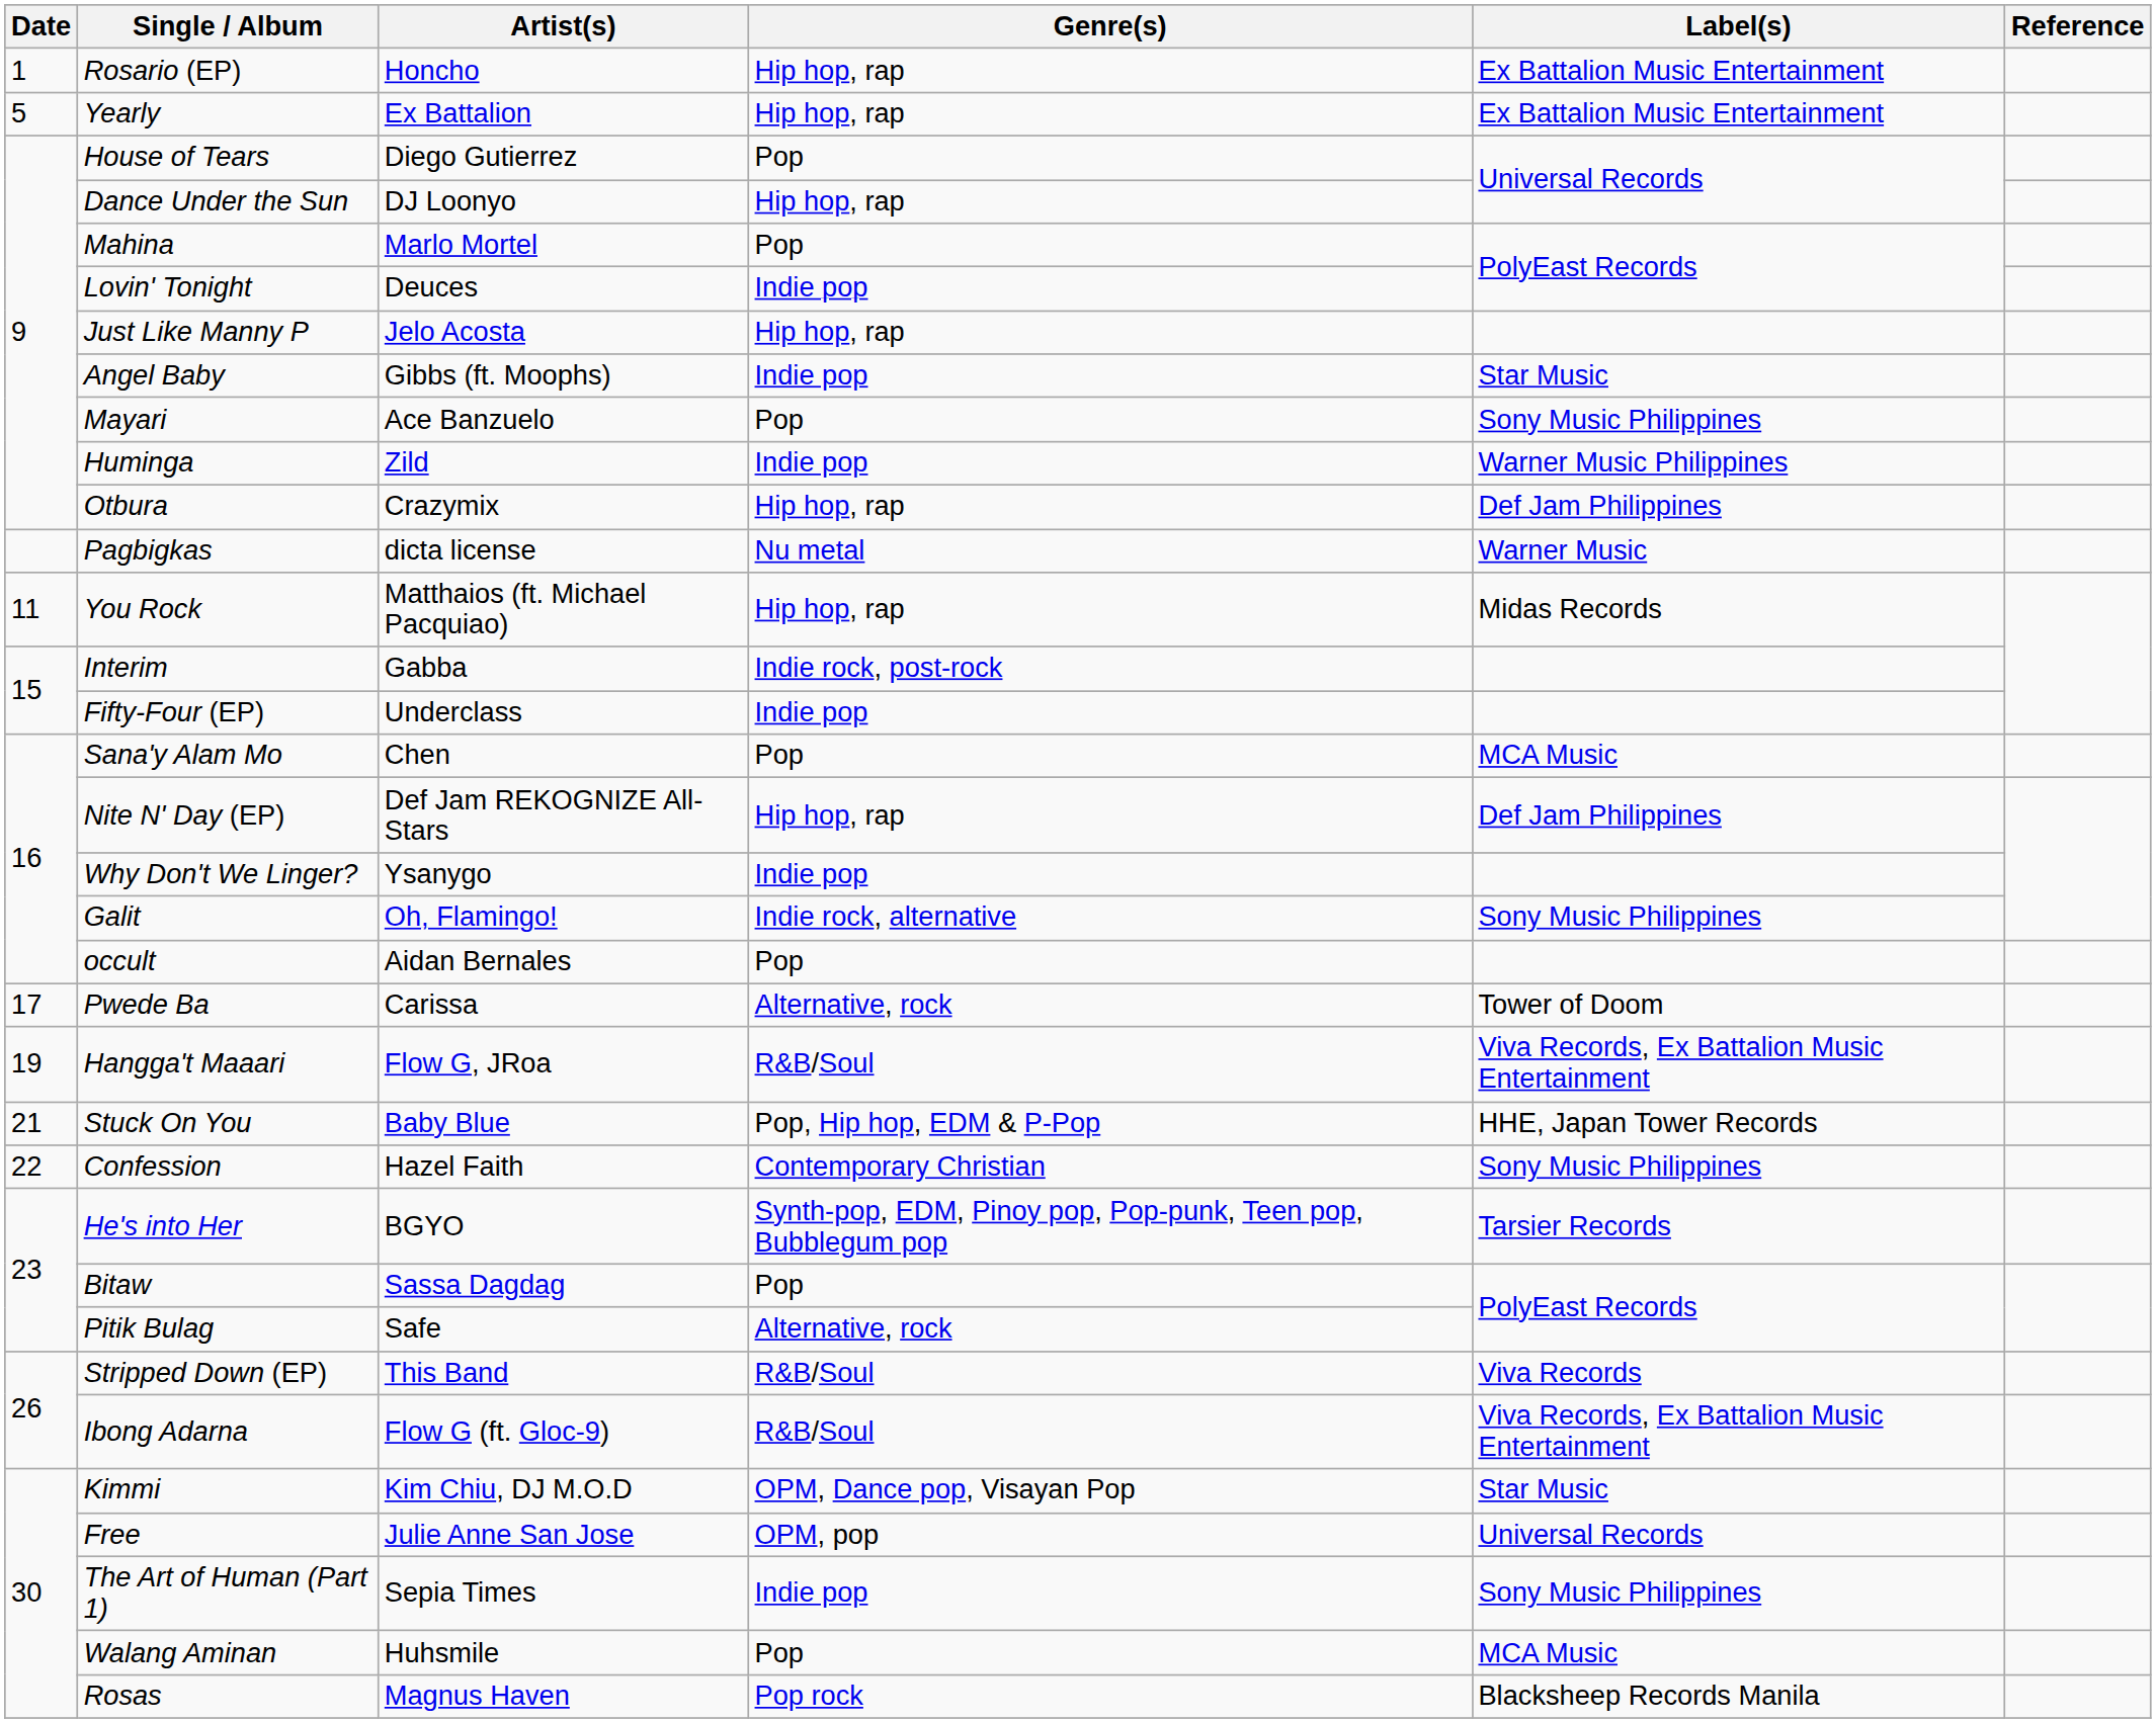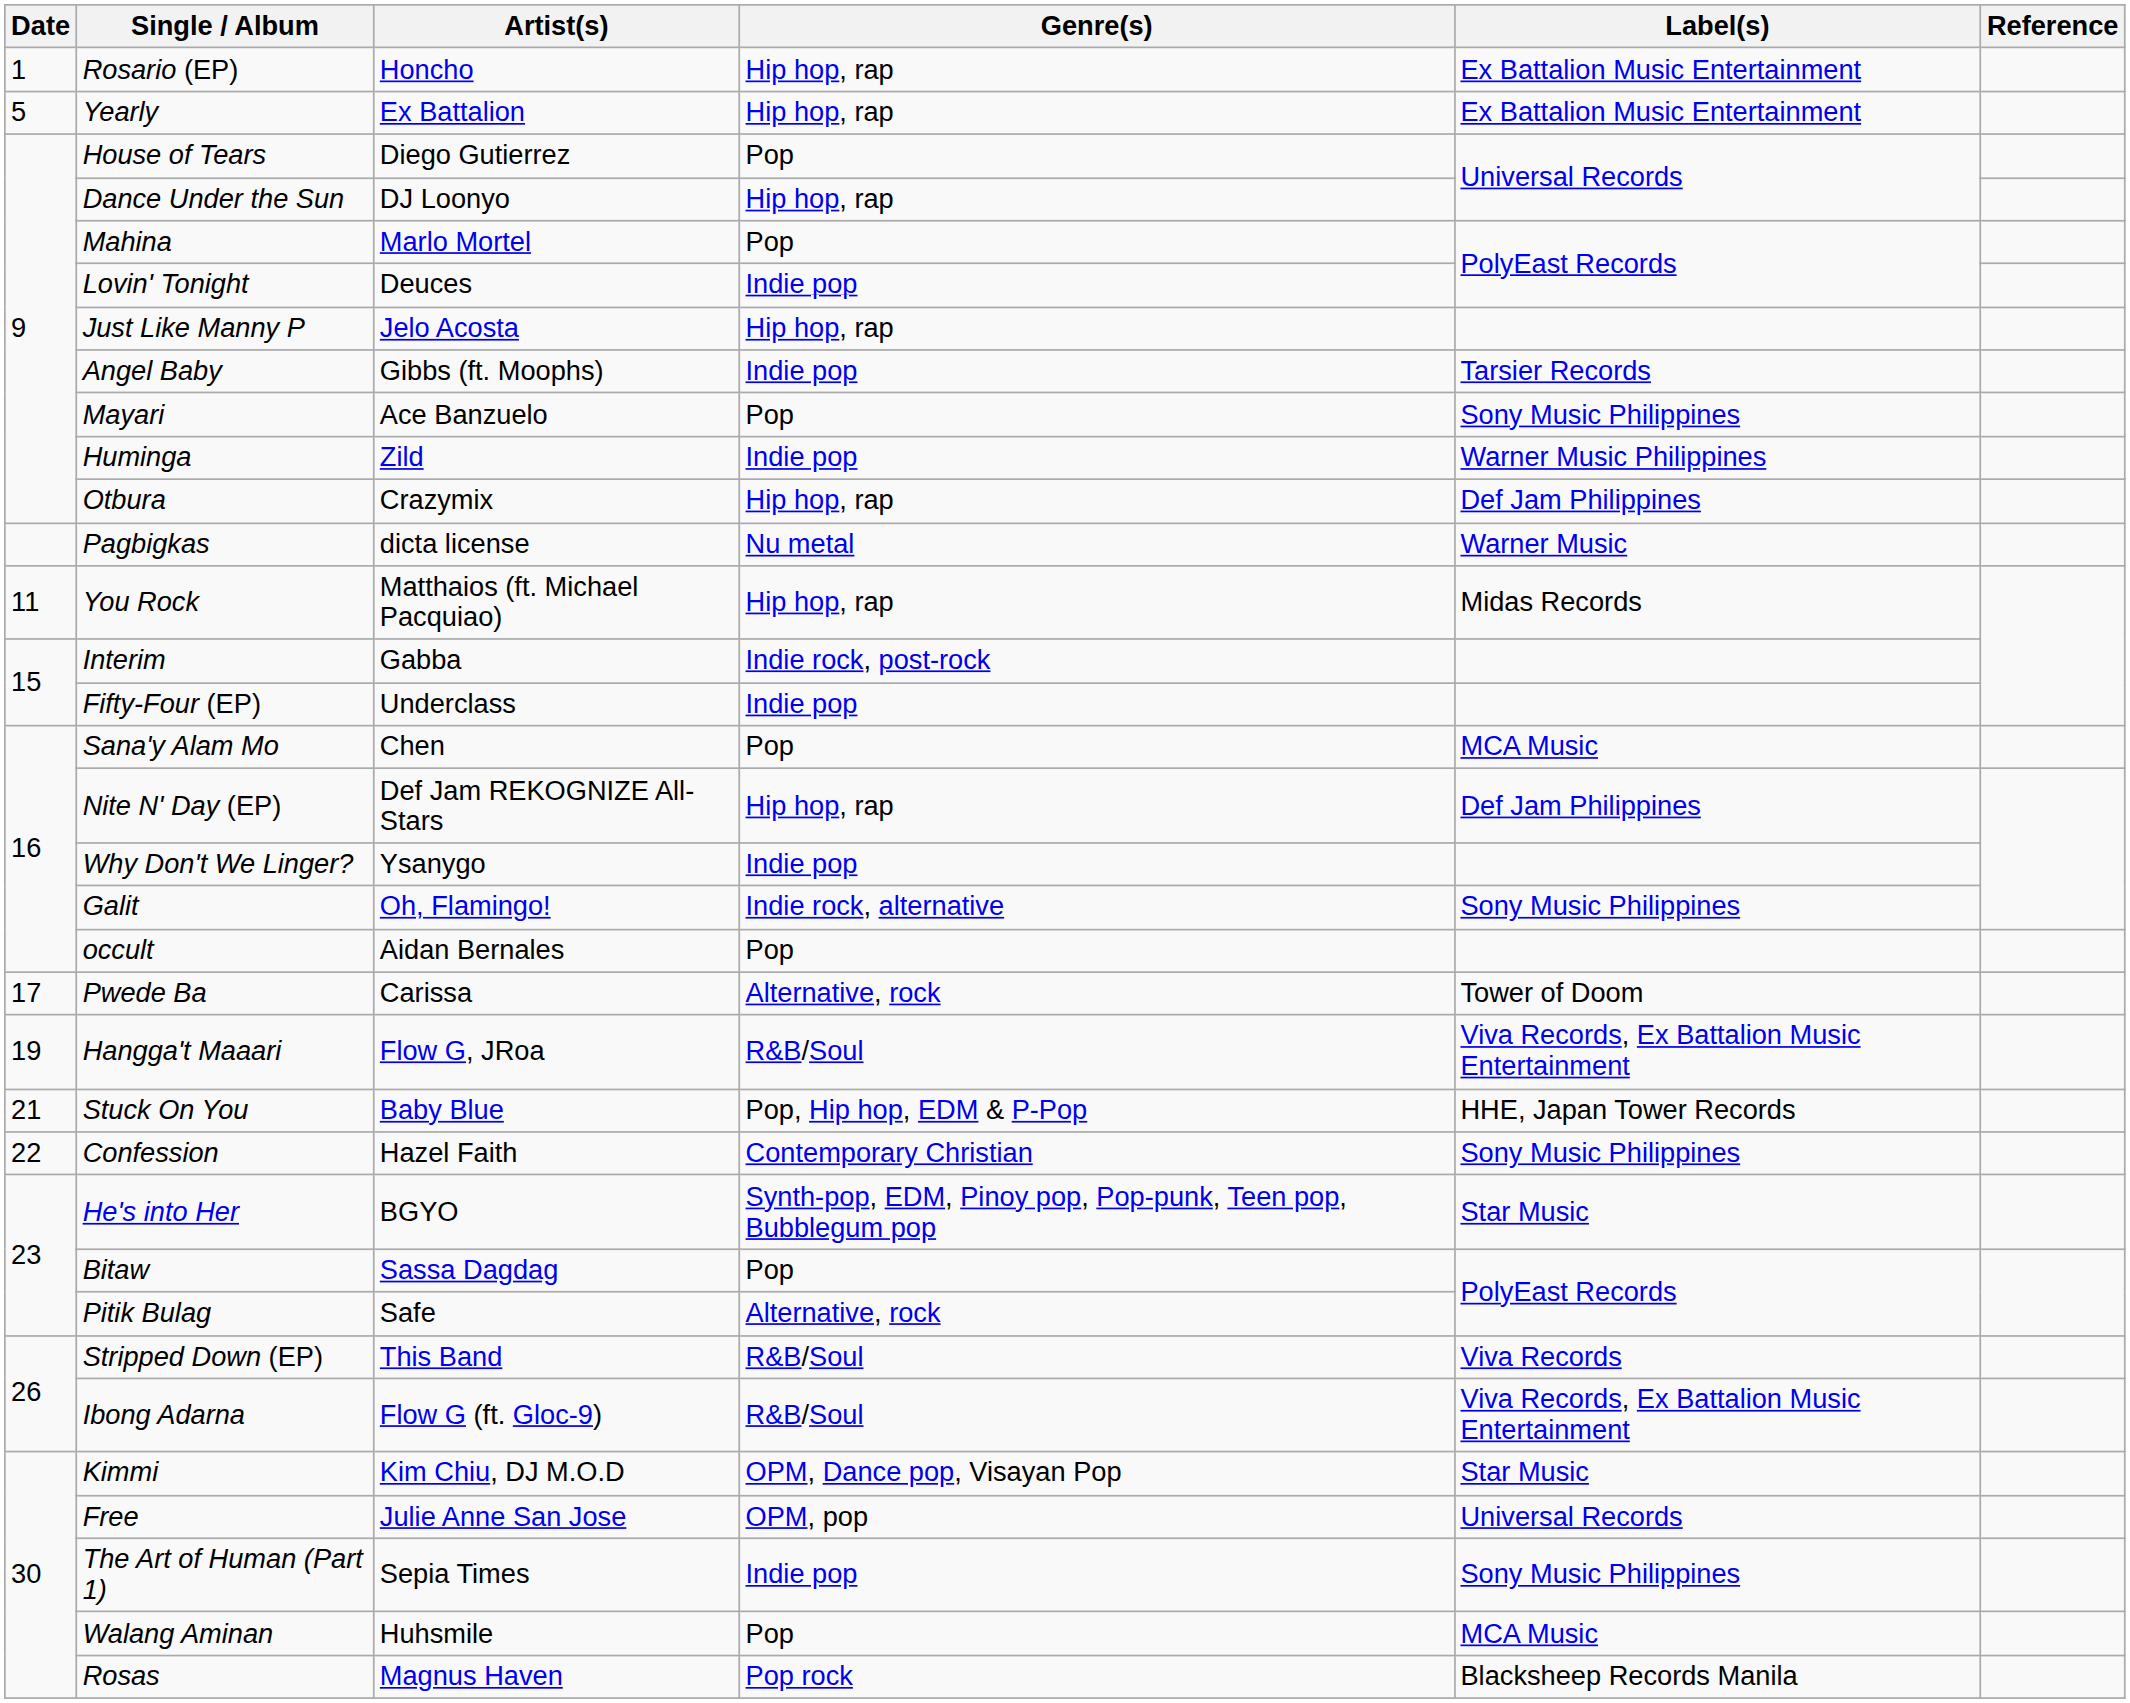Angel Baby | Label(s): Star Music -> Tarsier Records
He's into Her | Label(s): Tarsier Records -> Star Music
